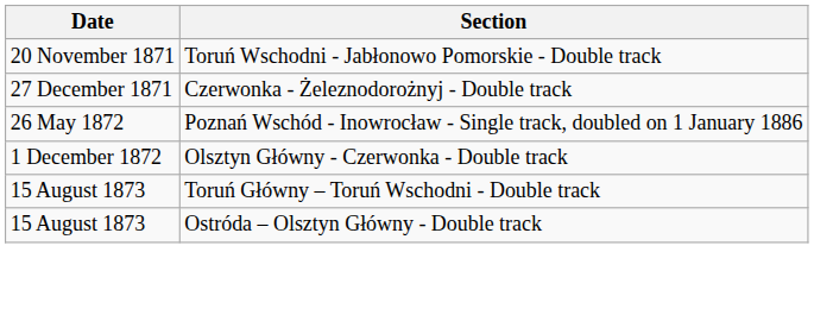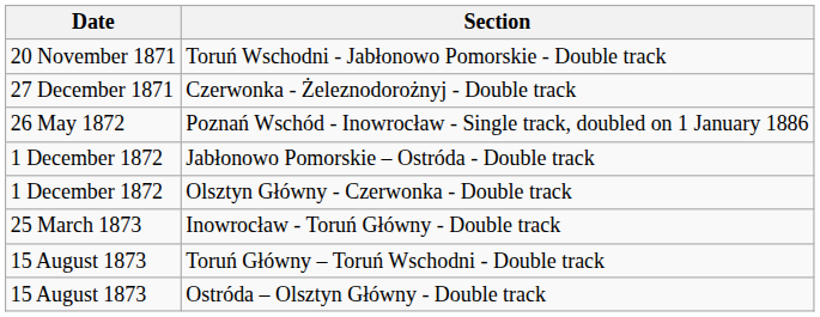+ row: 1 December 1872 | Jabłonowo Pomorskie – Ostróda - Double track
+ row: 25 March 1873 | Inowrocław - Toruń Główny - Double track
